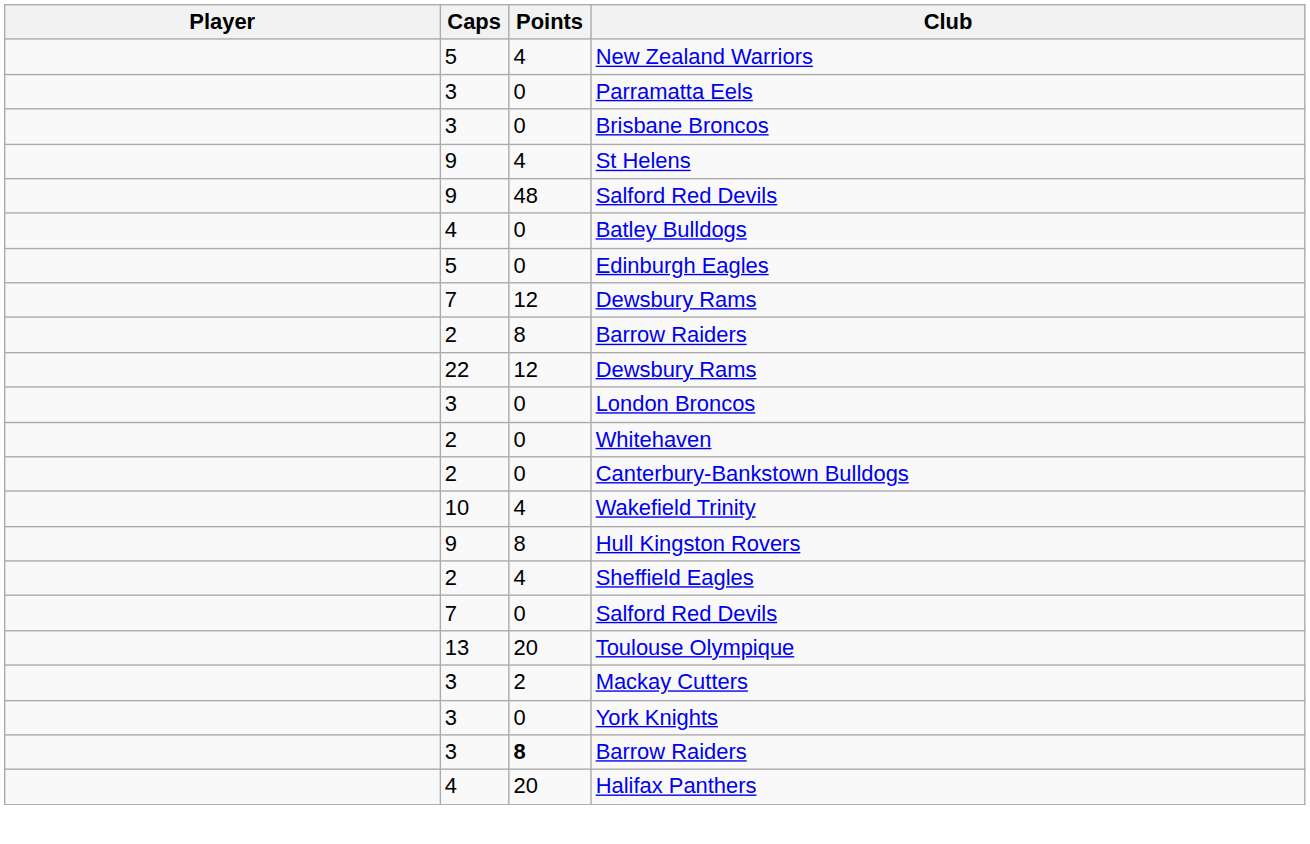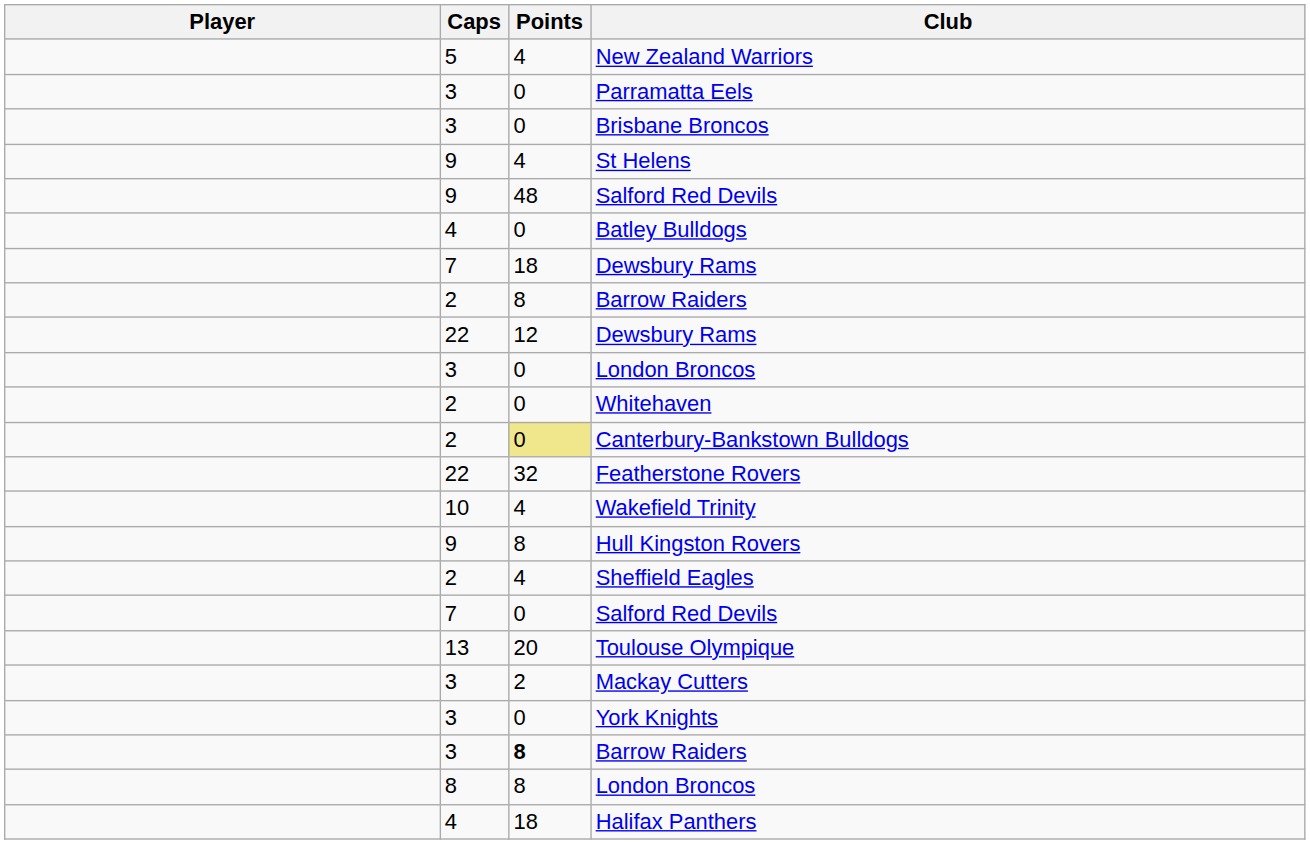- row: 5 | 0 | Edinburgh Eagles
7 / Dewsbury Rams | Points: 12 -> 18
Canterbury-Bankstown Bulldogs | Points: no background -> khaki background
+ row: 22 | 32 | Featherstone Rovers
+ row: 8 | 8 | London Broncos
Halifax Panthers | Points: 20 -> 18
